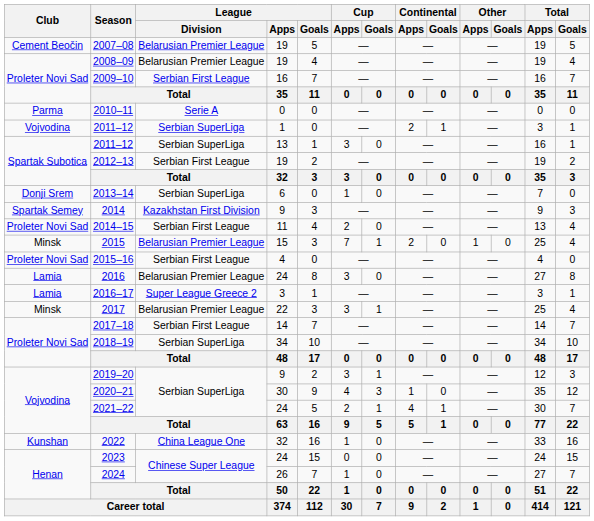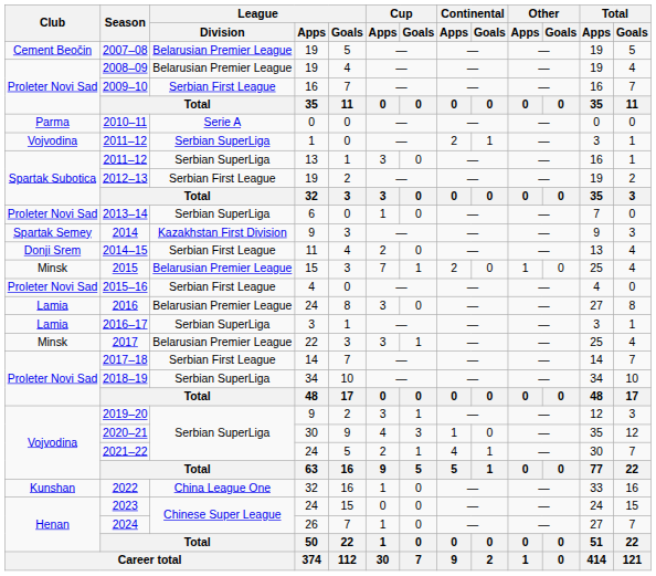2013–14 | Club: Donji Srem -> Proleter Novi Sad
2014–15 | Club: Proleter Novi Sad -> Donji Srem
2016–17 | League / Division: Super League Greece 2 -> Serbian SuperLiga
